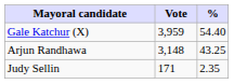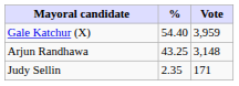columns swapped: Vote <-> %
